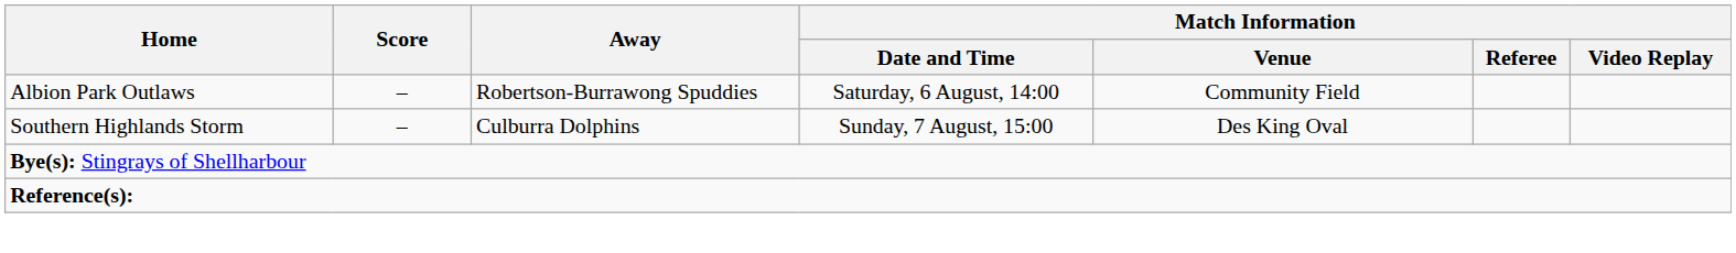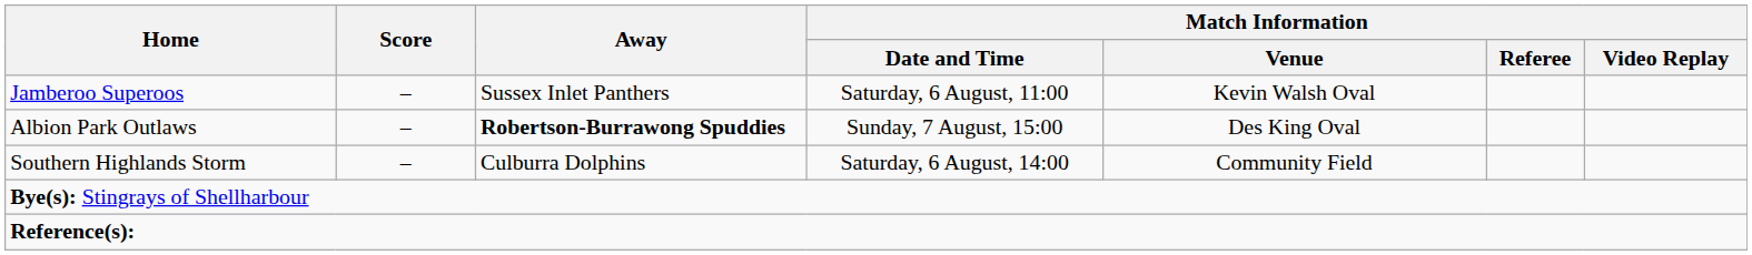+ row: Jamberoo Superoos | – | Sussex Inlet Panthers | Saturday, 6 August, 11:00 | Kevin Walsh Oval
Albion Park Outlaws | Away: normal -> bold
Albion Park Outlaws | Match Information / Date and Time: Saturday, 6 August, 14:00 -> Sunday, 7 August, 15:00
Albion Park Outlaws | Match Information / Venue: Community Field -> Des King Oval
Southern Highlands Storm | Match Information / Date and Time: Sunday, 7 August, 15:00 -> Saturday, 6 August, 14:00
Southern Highlands Storm | Match Information / Venue: Des King Oval -> Community Field
